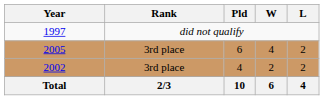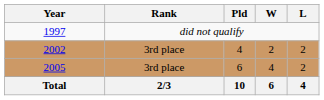rows swapped: 2002 <-> 2005
